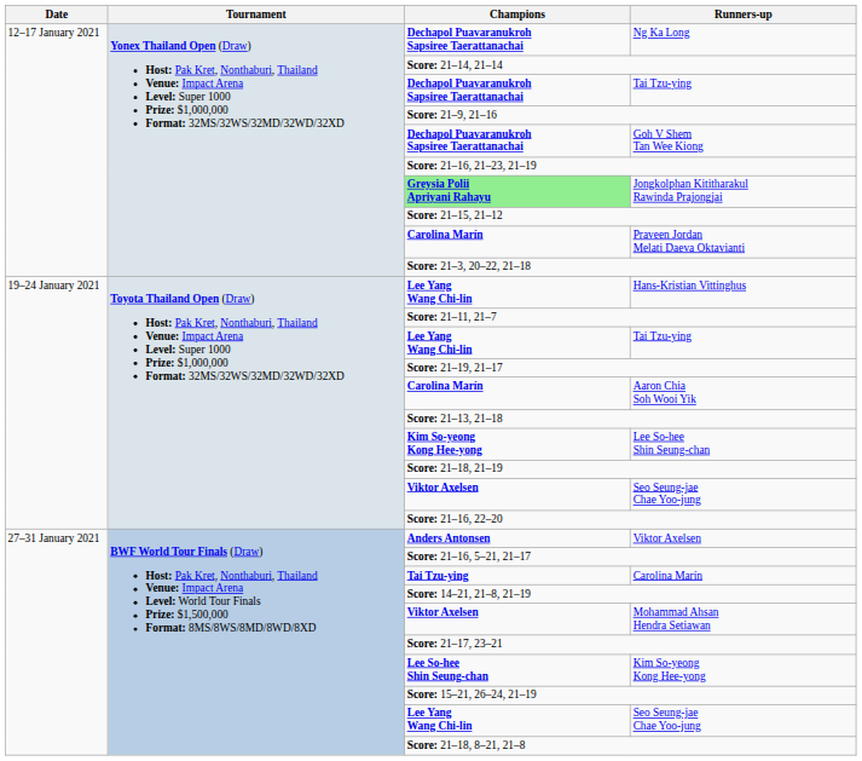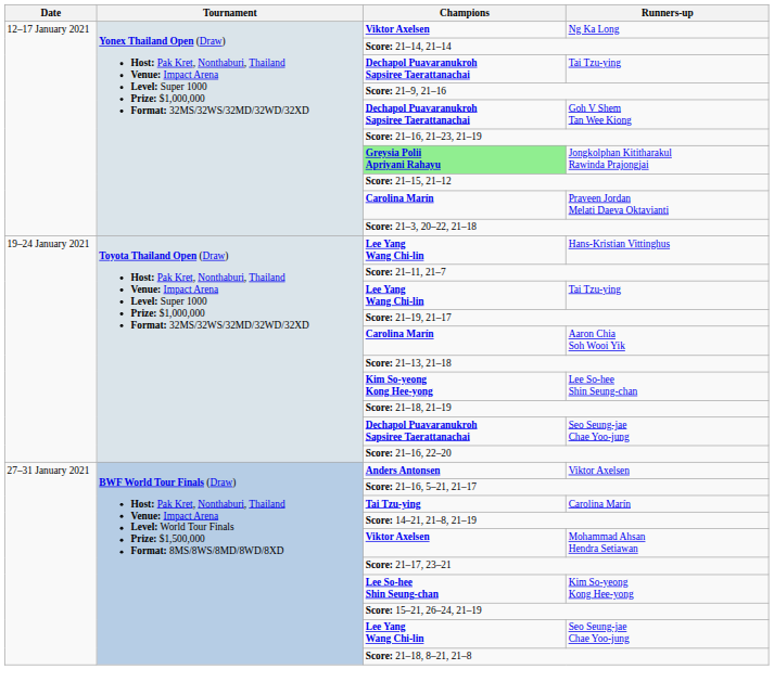Ng Ka Long | Champions: Dechapol Puavaranukroh Sapsiree Taerattanachai -> Viktor Axelsen
19–24 January 2021 / Seo Seung-jae Chae Yoo-jung | Champions: Viktor Axelsen -> Dechapol Puavaranukroh Sapsiree Taerattanachai
